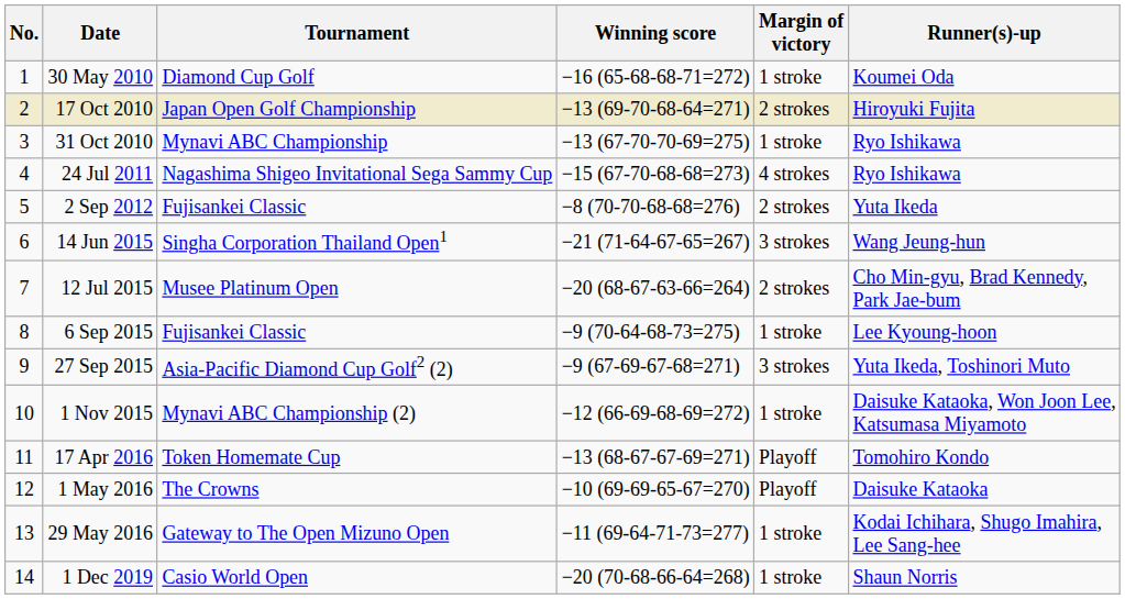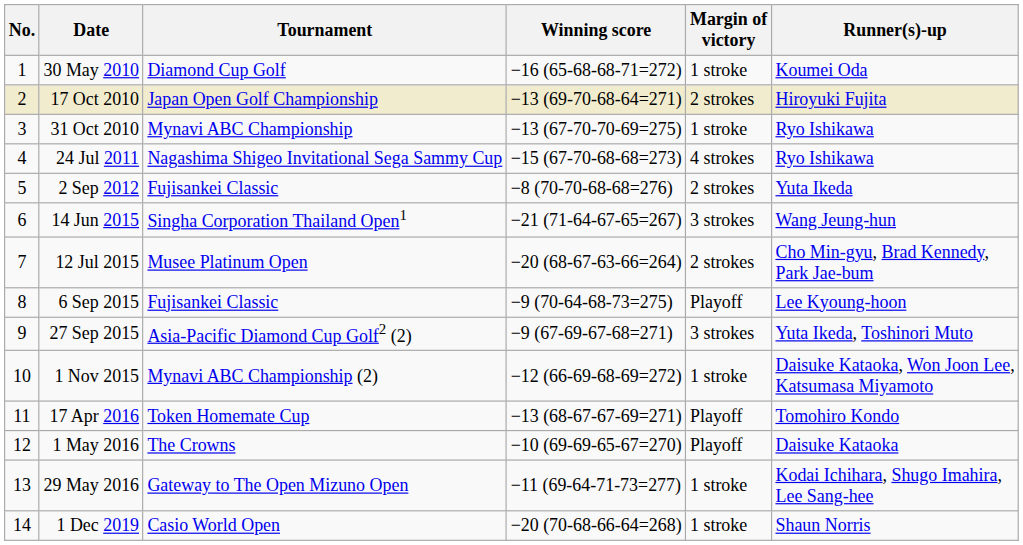6 Sep 2015 | Margin of victory: 1 stroke -> Playoff
